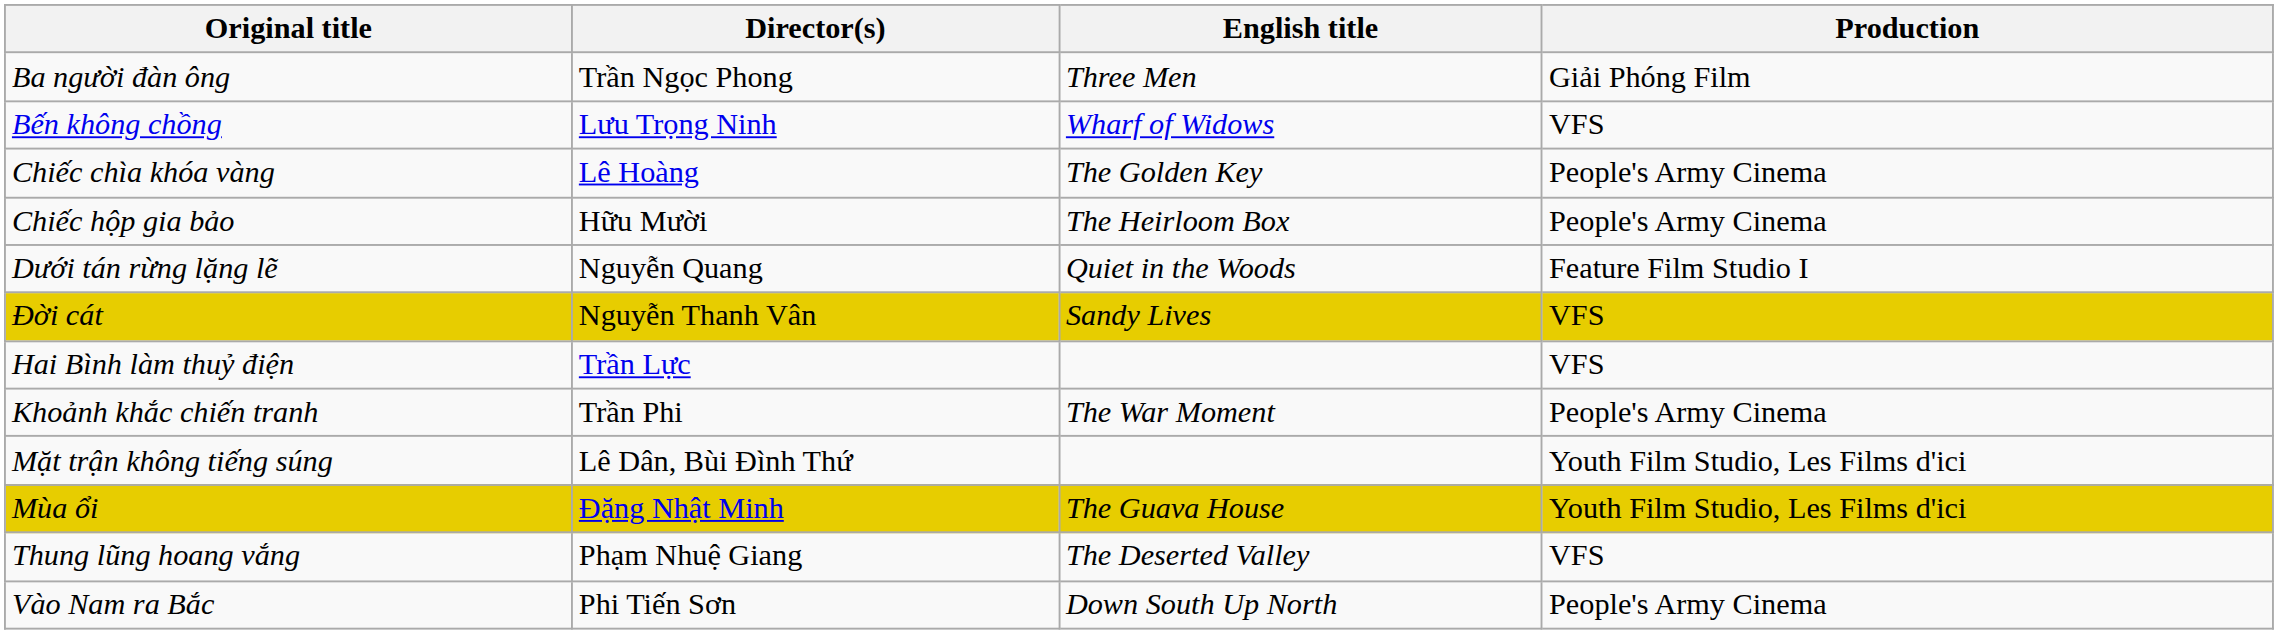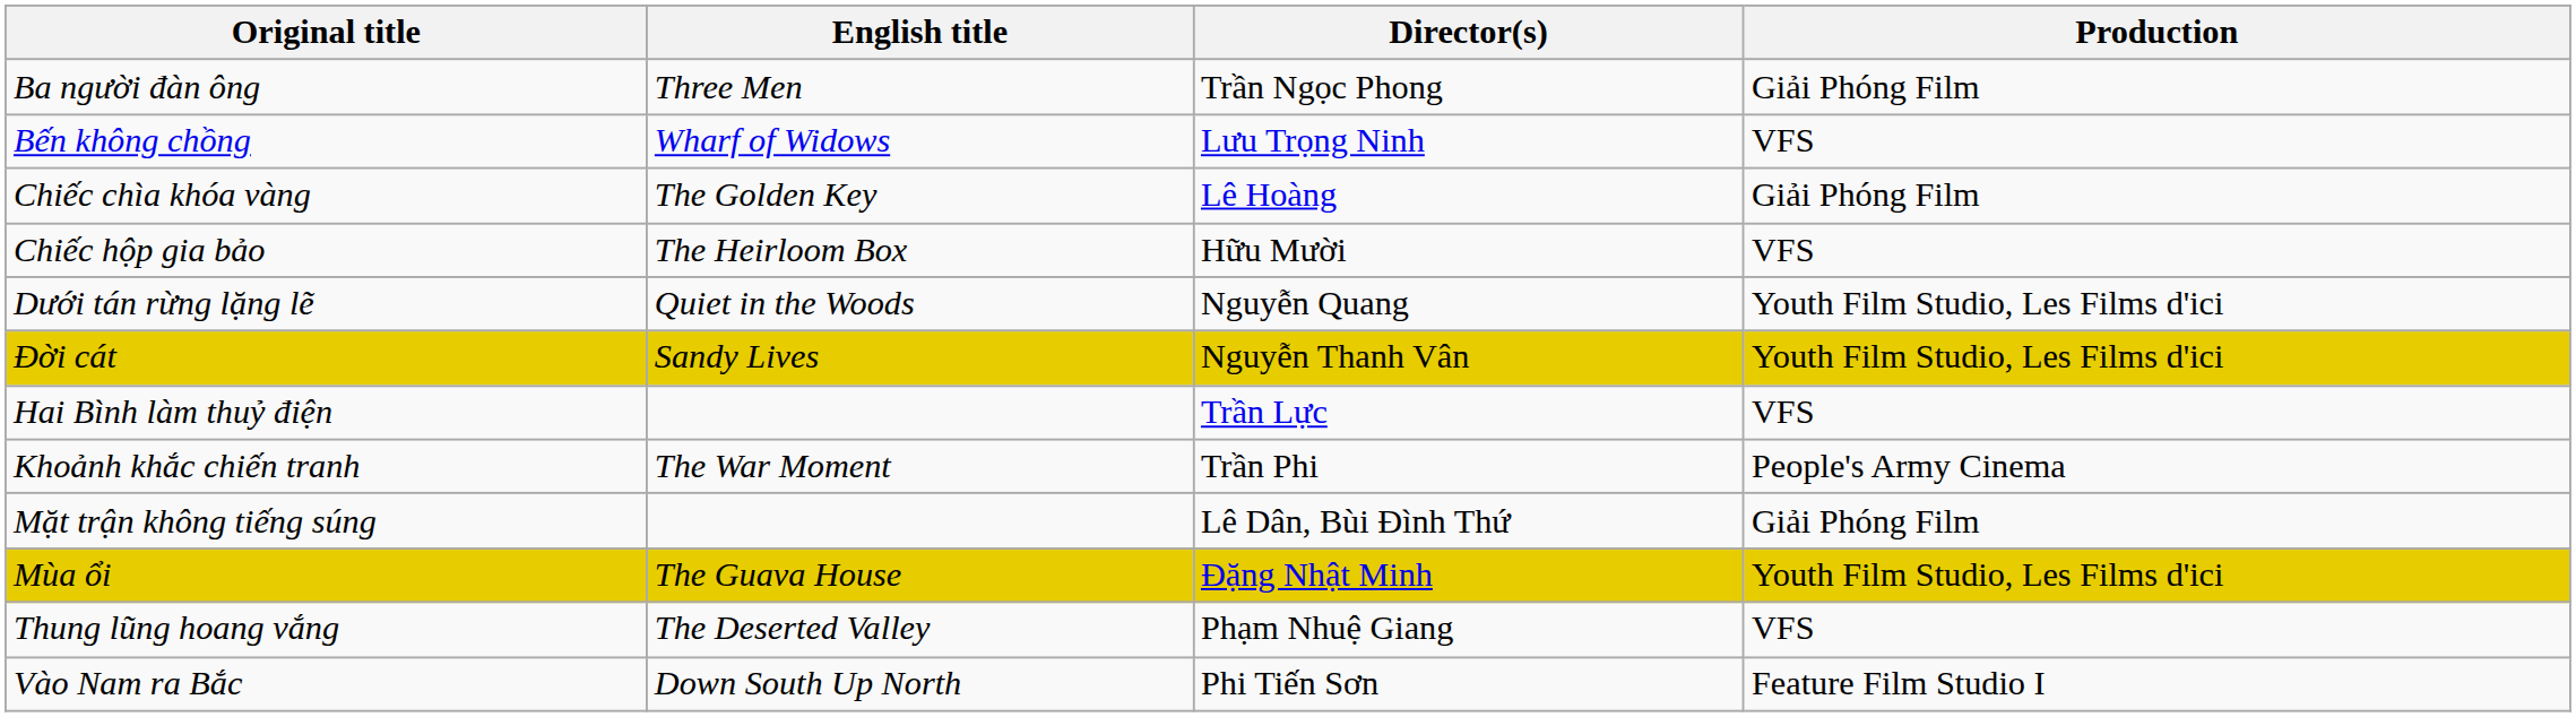columns swapped: English title <-> Director(s)
Chiếc chìa khóa vàng | Production: People's Army Cinema -> Giải Phóng Film
Chiếc hộp gia bảo | Production: People's Army Cinema -> VFS
Dưới tán rừng lặng lẽ | Production: Feature Film Studio I -> Youth Film Studio, Les Films d'ici
Đời cát | Production: VFS -> Youth Film Studio, Les Films d'ici
Mặt trận không tiếng súng | Production: Youth Film Studio, Les Films d'ici -> Giải Phóng Film
Vào Nam ra Bắc | Production: People's Army Cinema -> Feature Film Studio I
